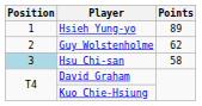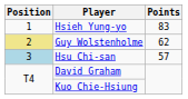Hsieh Yung-yo | Points: 89 -> 83
Guy Wolstenholme | Position: no background -> khaki background
Hsu Chi-san | Points: 58 -> 57
